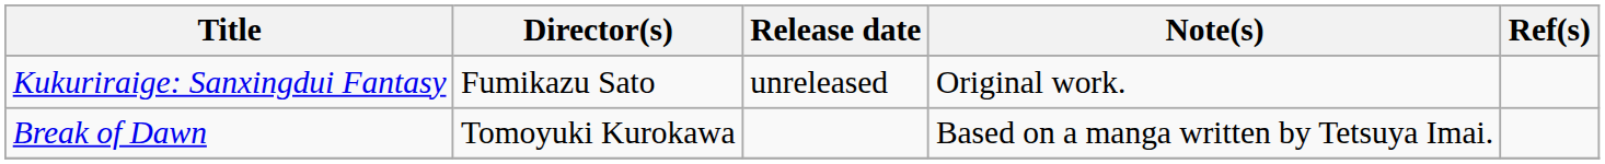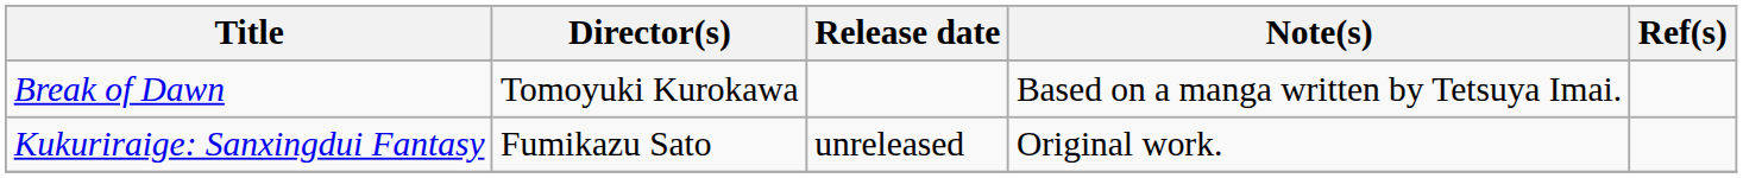rows swapped: Break of Dawn <-> Kukuriraige: Sanxingdui Fantasy
